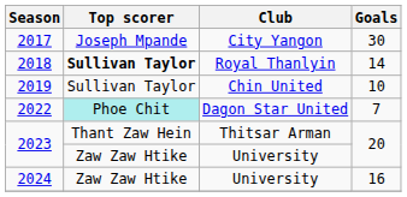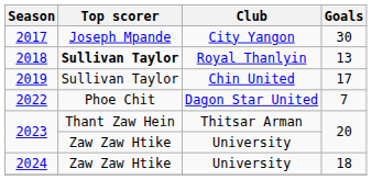2018 | Goals: 14 -> 13
2019 | Goals: 10 -> 17
2022 | Top scorer: paleturquoise background -> no background
2024 | Goals: 16 -> 18
